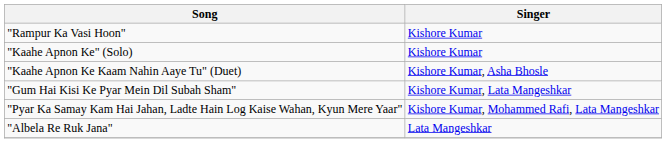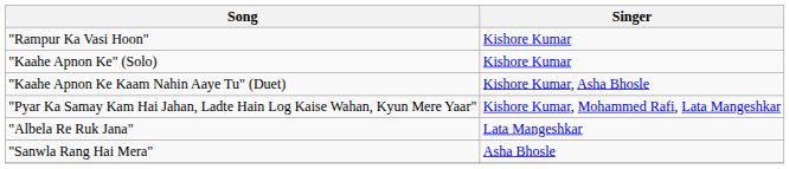- row: "Gum Hai Kisi Ke Pyar Mein Dil Subah Sham" | Kishore Kumar, Lata Mangeshkar
+ row: "Sanwla Rang Hai Mera" | Asha Bhosle
